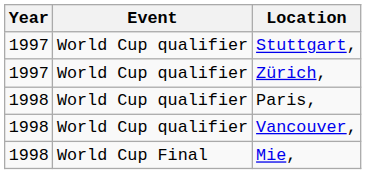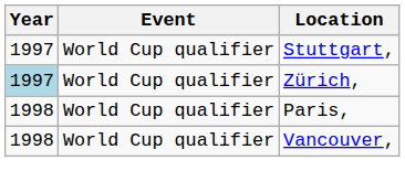Zürich, | Year: no background -> lightblue background
- row: 1998 | World Cup Final | Mie,
